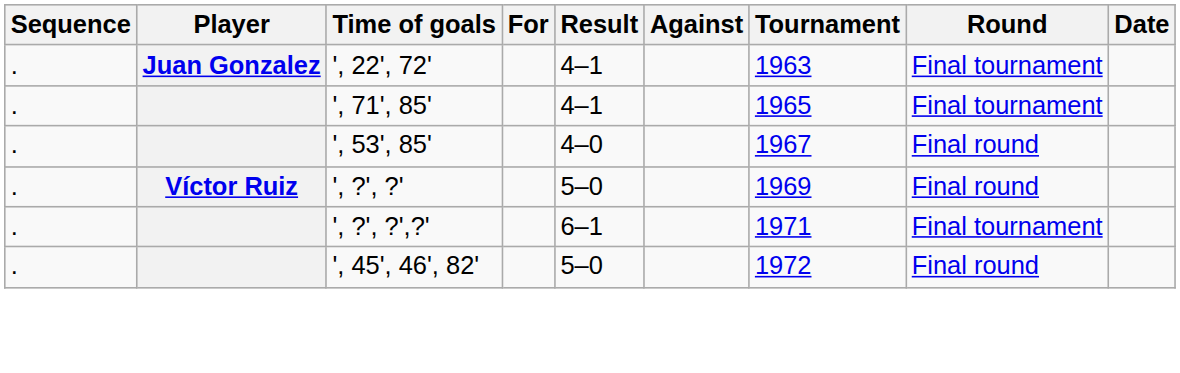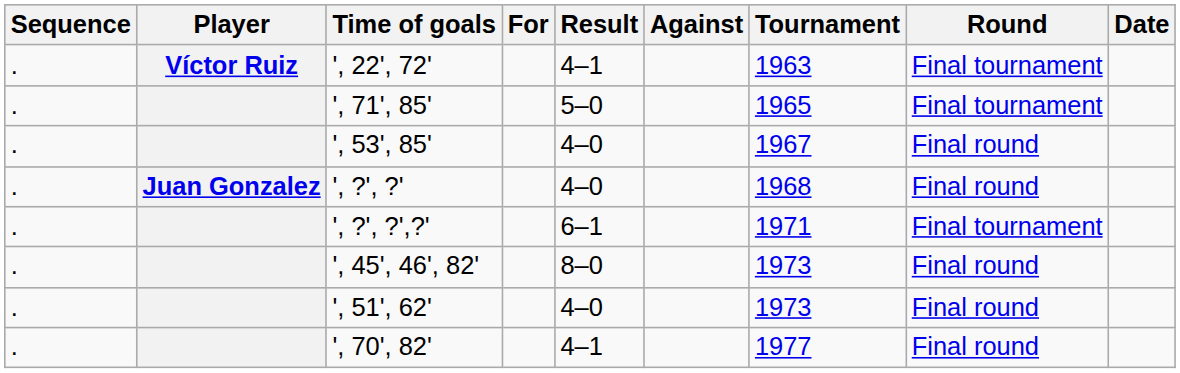', 22', 72' | Player: Juan Gonzalez -> Víctor Ruiz
', 71', 85' | Result: 4–1 -> 5–0
', ?', ?' | Player: Víctor Ruiz -> Juan Gonzalez
', ?', ?' | Result: 5–0 -> 4–0
', ?', ?' | Tournament: 1969 -> 1968
', 45', 46', 82' | Result: 5–0 -> 8–0
', 45', 46', 82' | Tournament: 1972 -> 1973
+ row: . | ', 51', 62' | 4–0 | 1973 | Final round
+ row: . | ', 70', 82' | 4–1 | 1977 | Final round
